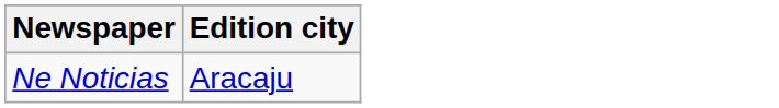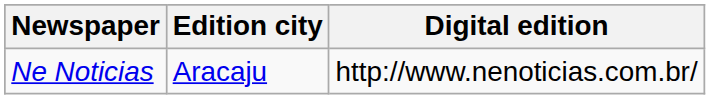+ column: Digital edition | http://www.nenoticias.com.br/
